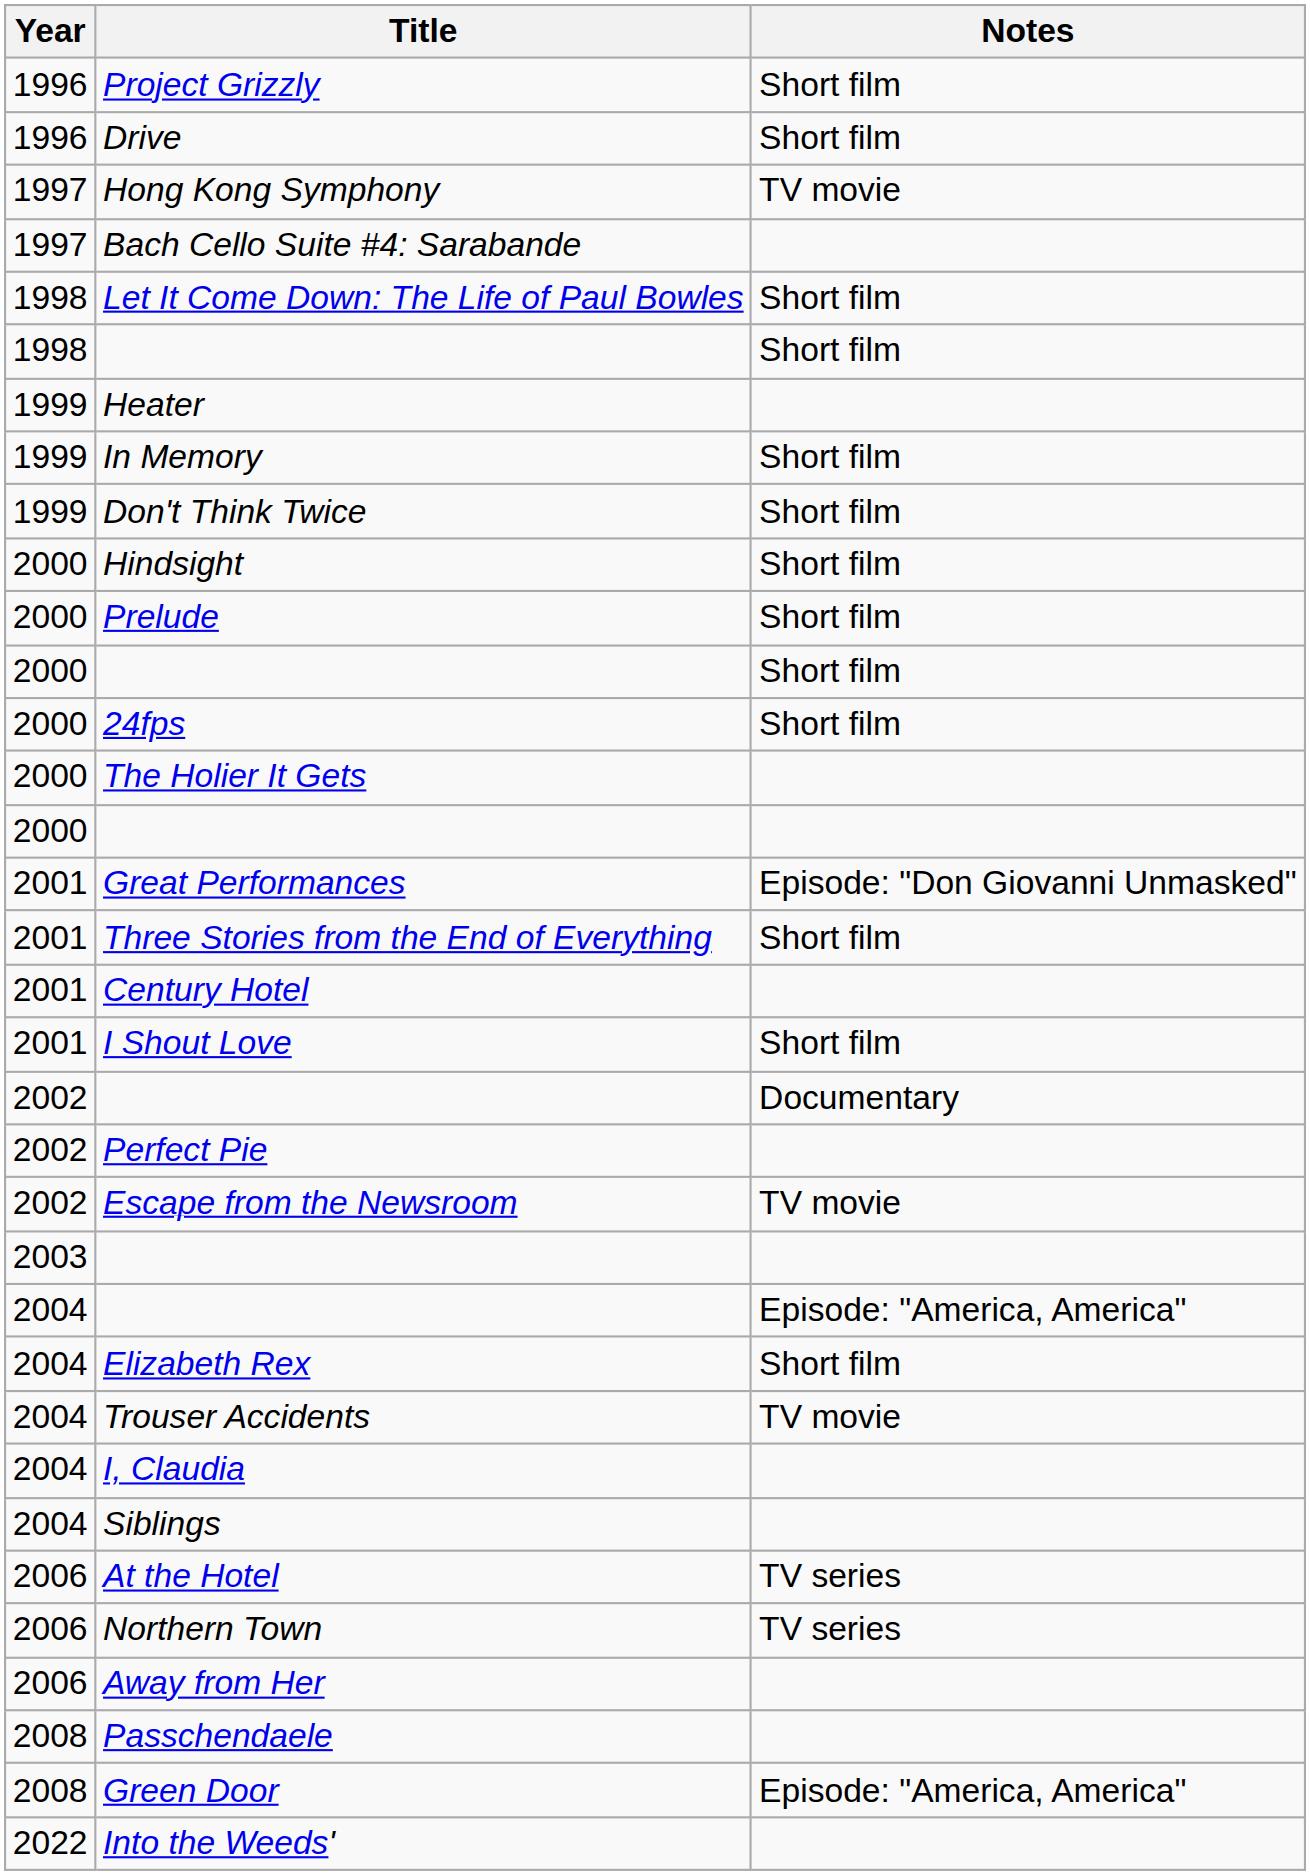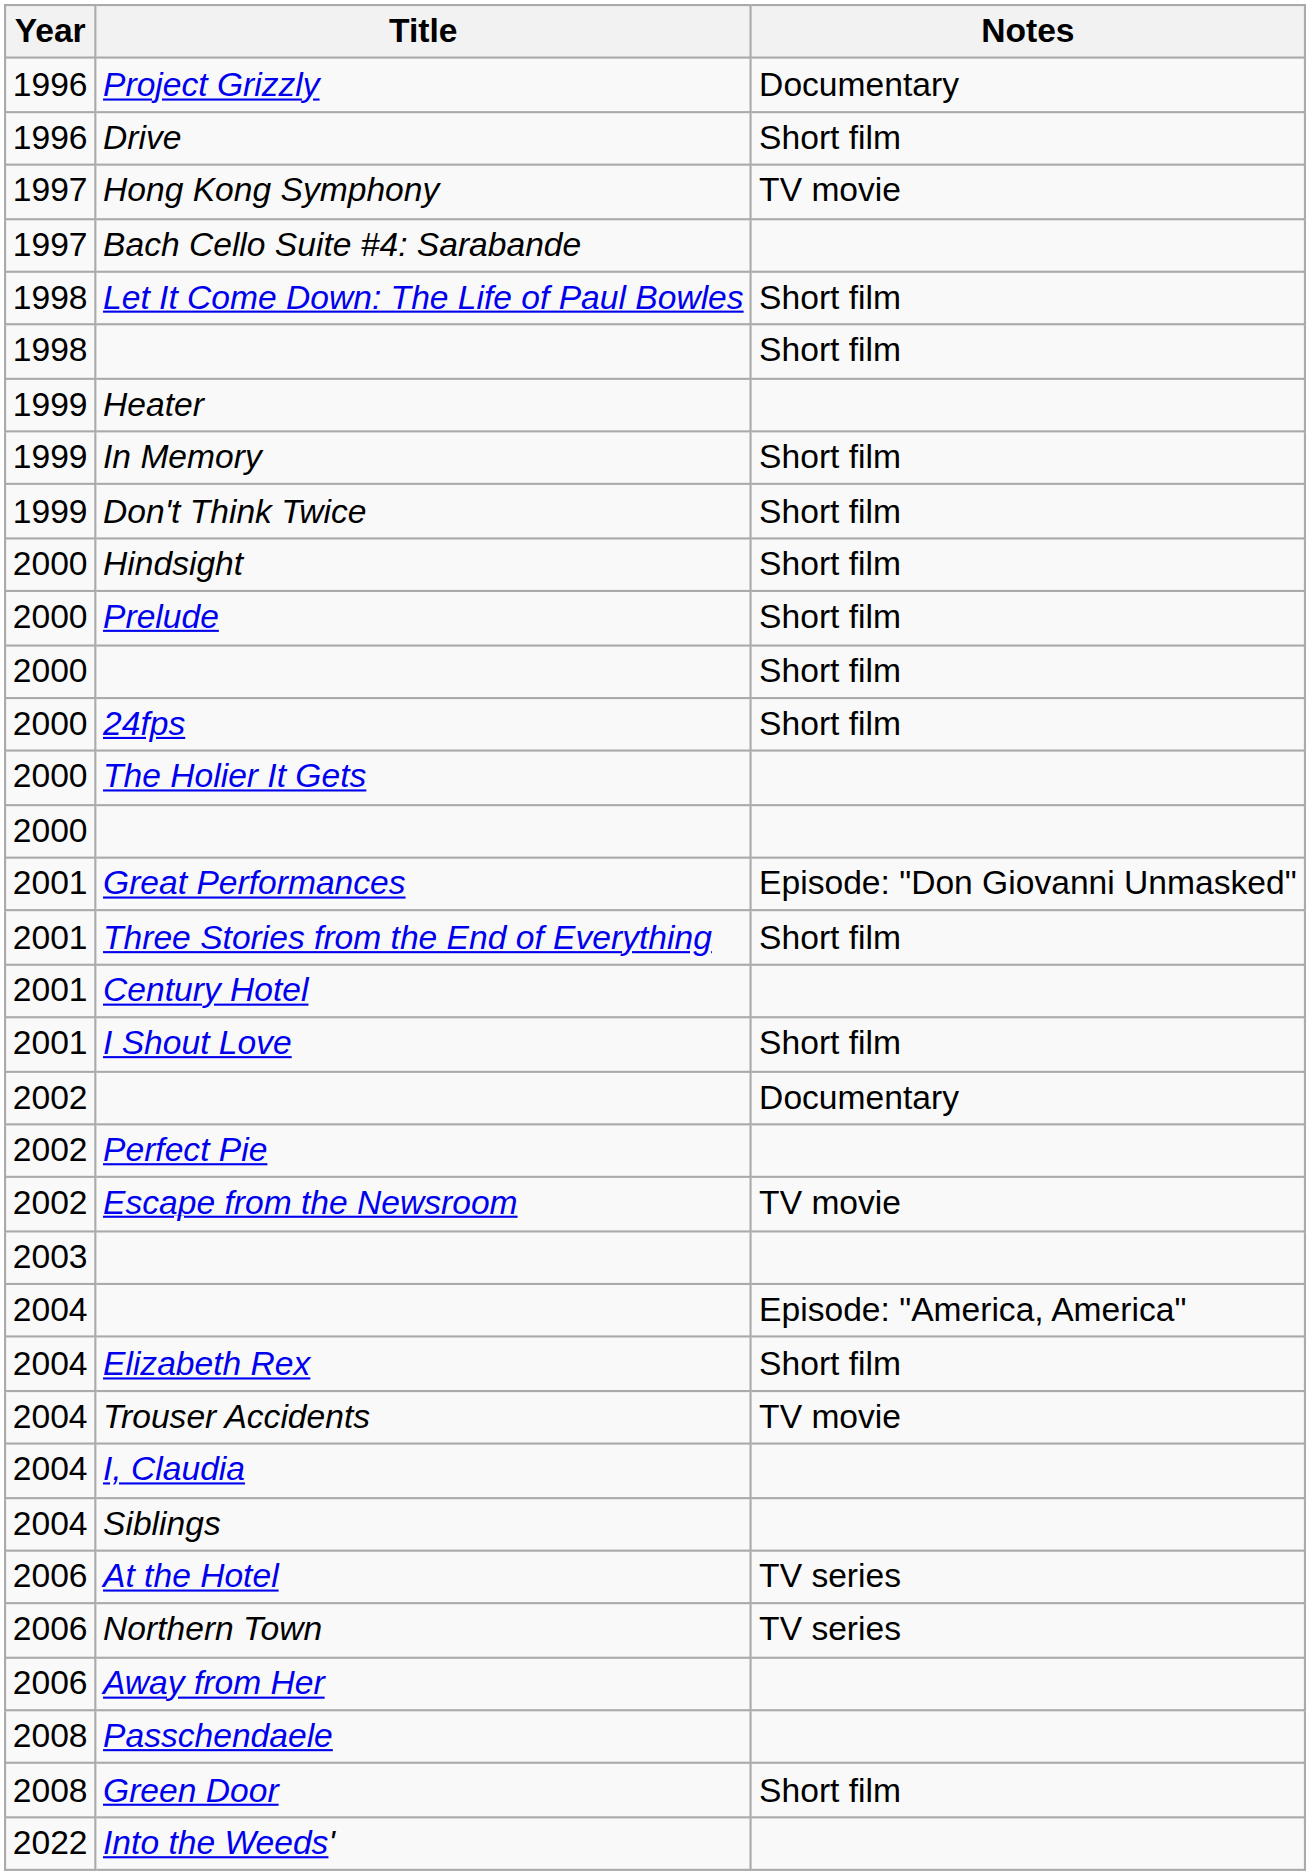Project Grizzly | Notes: Short film -> Documentary
Green Door | Notes: Episode: "America, America" -> Short film
